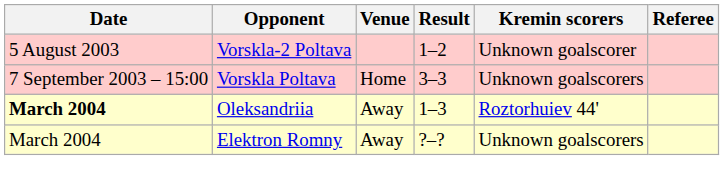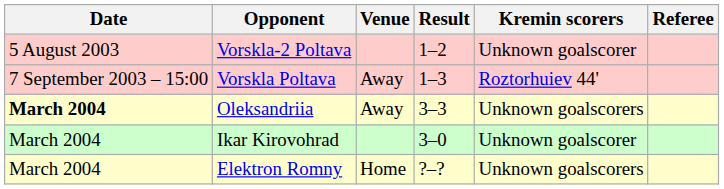Vorskla Poltava | Venue: Home -> Away
Vorskla Poltava | Result: 3–3 -> 1–3
Vorskla Poltava | Kremin scorers: Unknown goalscorers -> Roztorhuiev 44'
Oleksandriia | Result: 1–3 -> 3–3
Oleksandriia | Kremin scorers: Roztorhuiev 44' -> Unknown goalscorers
+ row: March 2004 | Ikar Kirovohrad | 3–0 | Unknown goalscorer
Elektron Romny | Venue: Away -> Home
